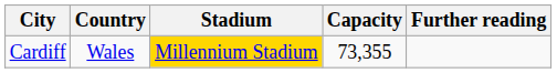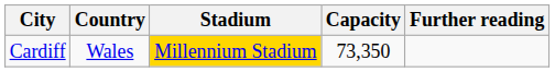Cardiff | Capacity: 73,355 -> 73,350
